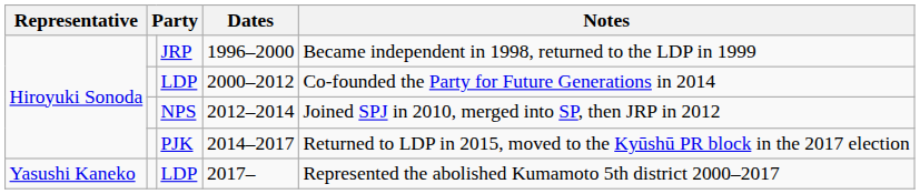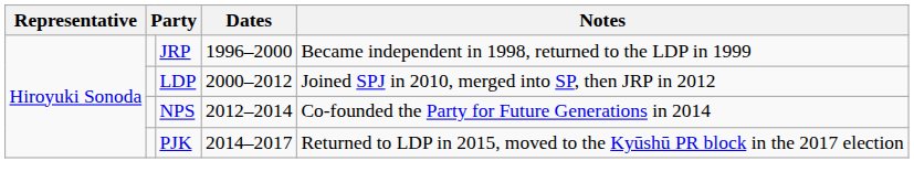2000–2012 | Notes: Co-founded the Party for Future Generations in 2014 -> Joined SPJ in 2010, merged into SP, then JRP in 2012
2012–2014 | Notes: Joined SPJ in 2010, merged into SP, then JRP in 2012 -> Co-founded the Party for Future Generations in 2014
- row: Yasushi Kaneko | LDP | 2017– | Represented the abolished Kumamoto 5th district 2000–2017
